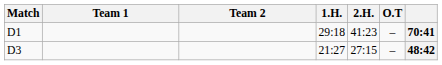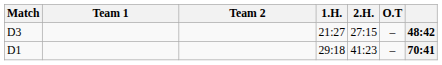rows swapped: D1 <-> D3
